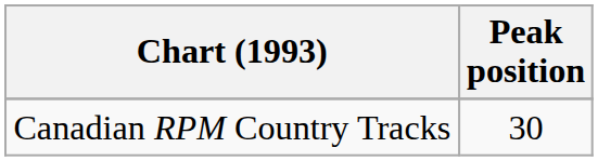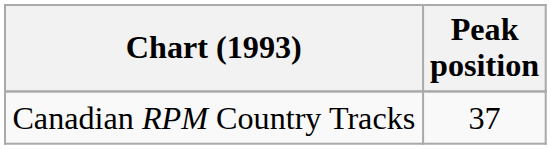Canadian RPM Country Tracks | Peak position: 30 -> 37
